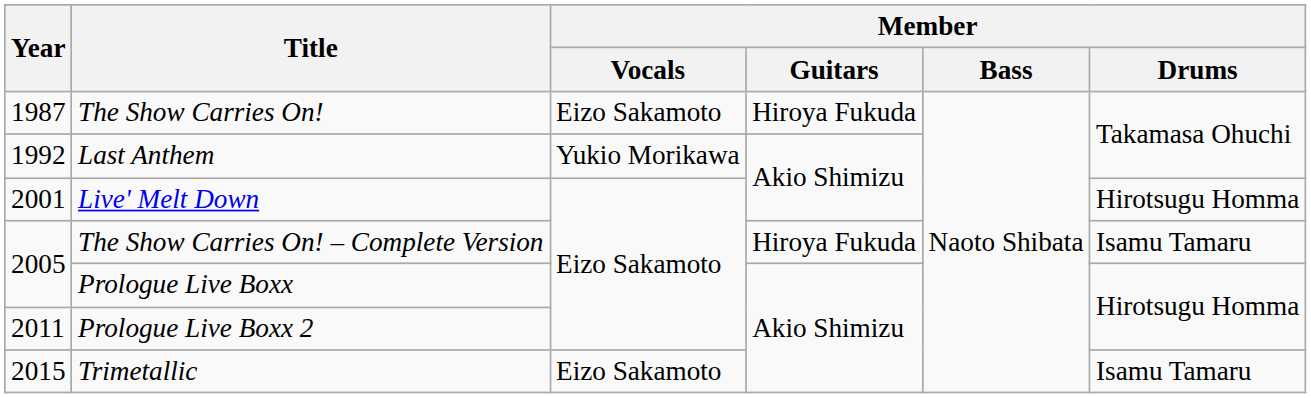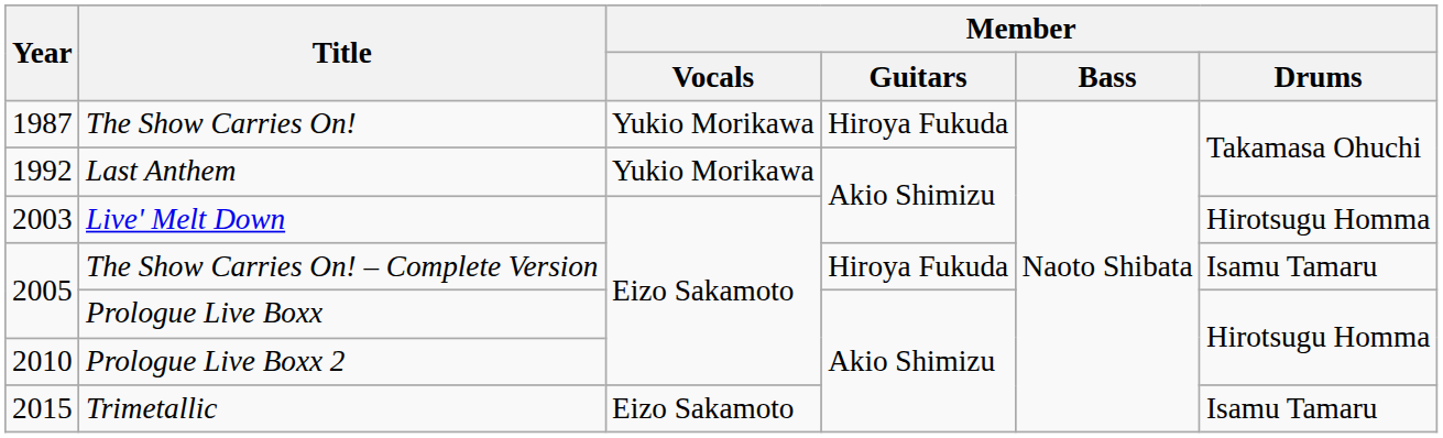The Show Carries On! | Member / Vocals: Eizo Sakamoto -> Yukio Morikawa
Live' Melt Down | Year: 2001 -> 2003
Prologue Live Boxx 2 | Year: 2011 -> 2010
